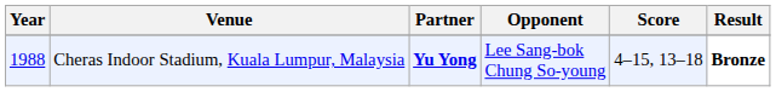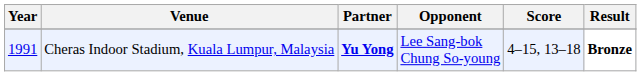Cheras Indoor Stadium, Kuala Lumpur, Malaysia | Year: 1988 -> 1991
